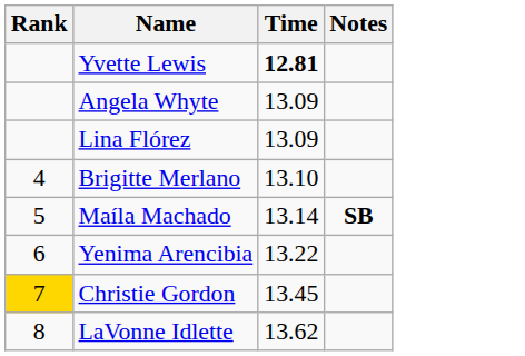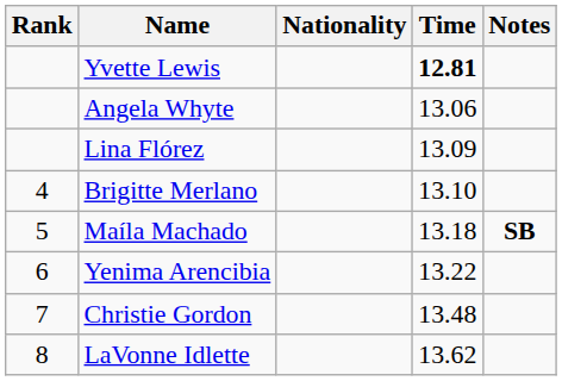+ column: Nationality
Angela Whyte | Time: 13.09 -> 13.06
Maíla Machado | Time: 13.14 -> 13.18
Christie Gordon | Rank: gold background -> no background
Christie Gordon | Time: 13.45 -> 13.48
